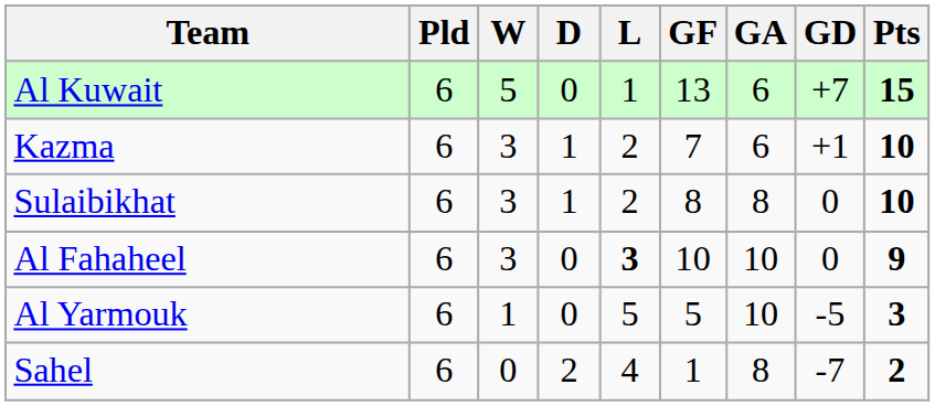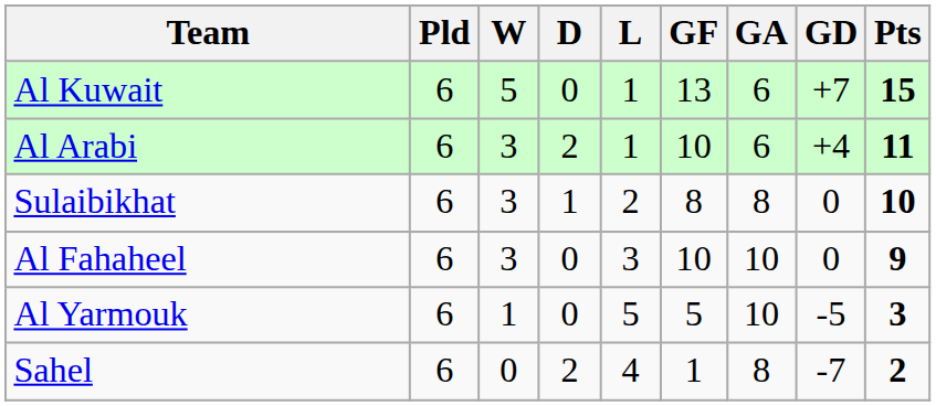+ row: Al Arabi | 6 | 3 | 2 | 1 | 10 | 6 | +4 | 11
- row: Kazma | 6 | 3 | 1 | 2 | 7 | 6 | +1 | 10
Al Fahaheel | L: bold -> normal
